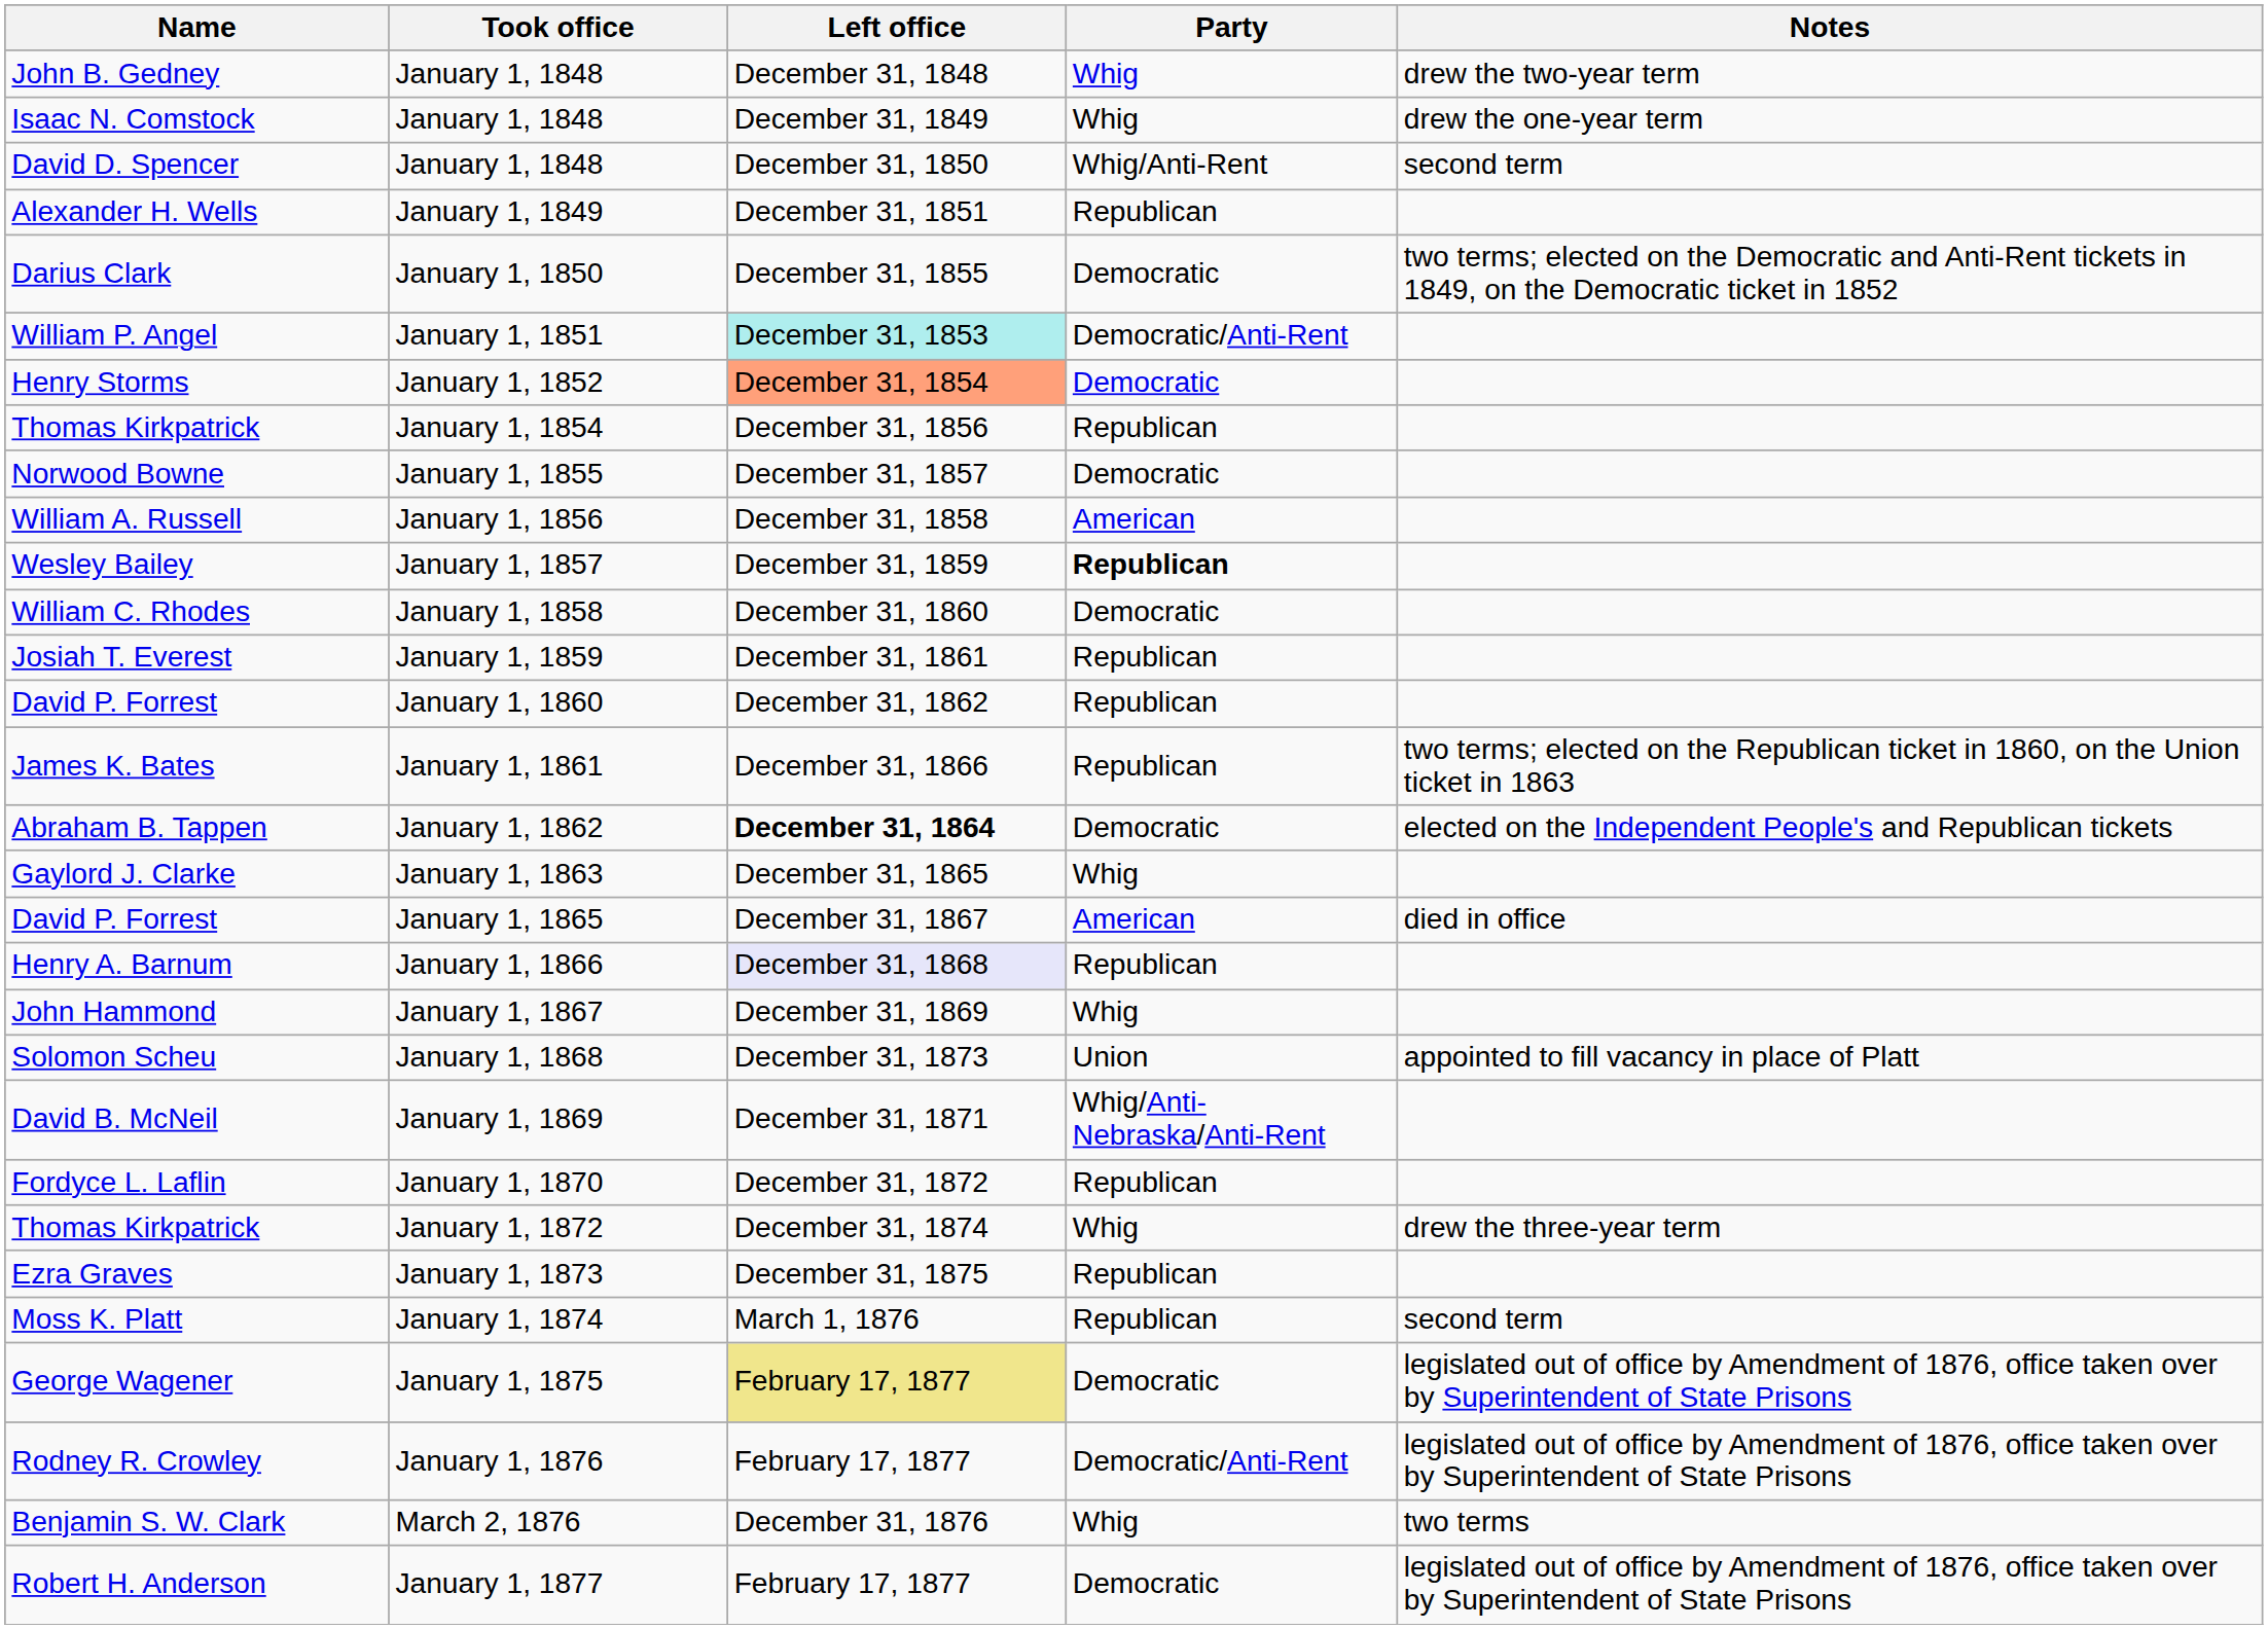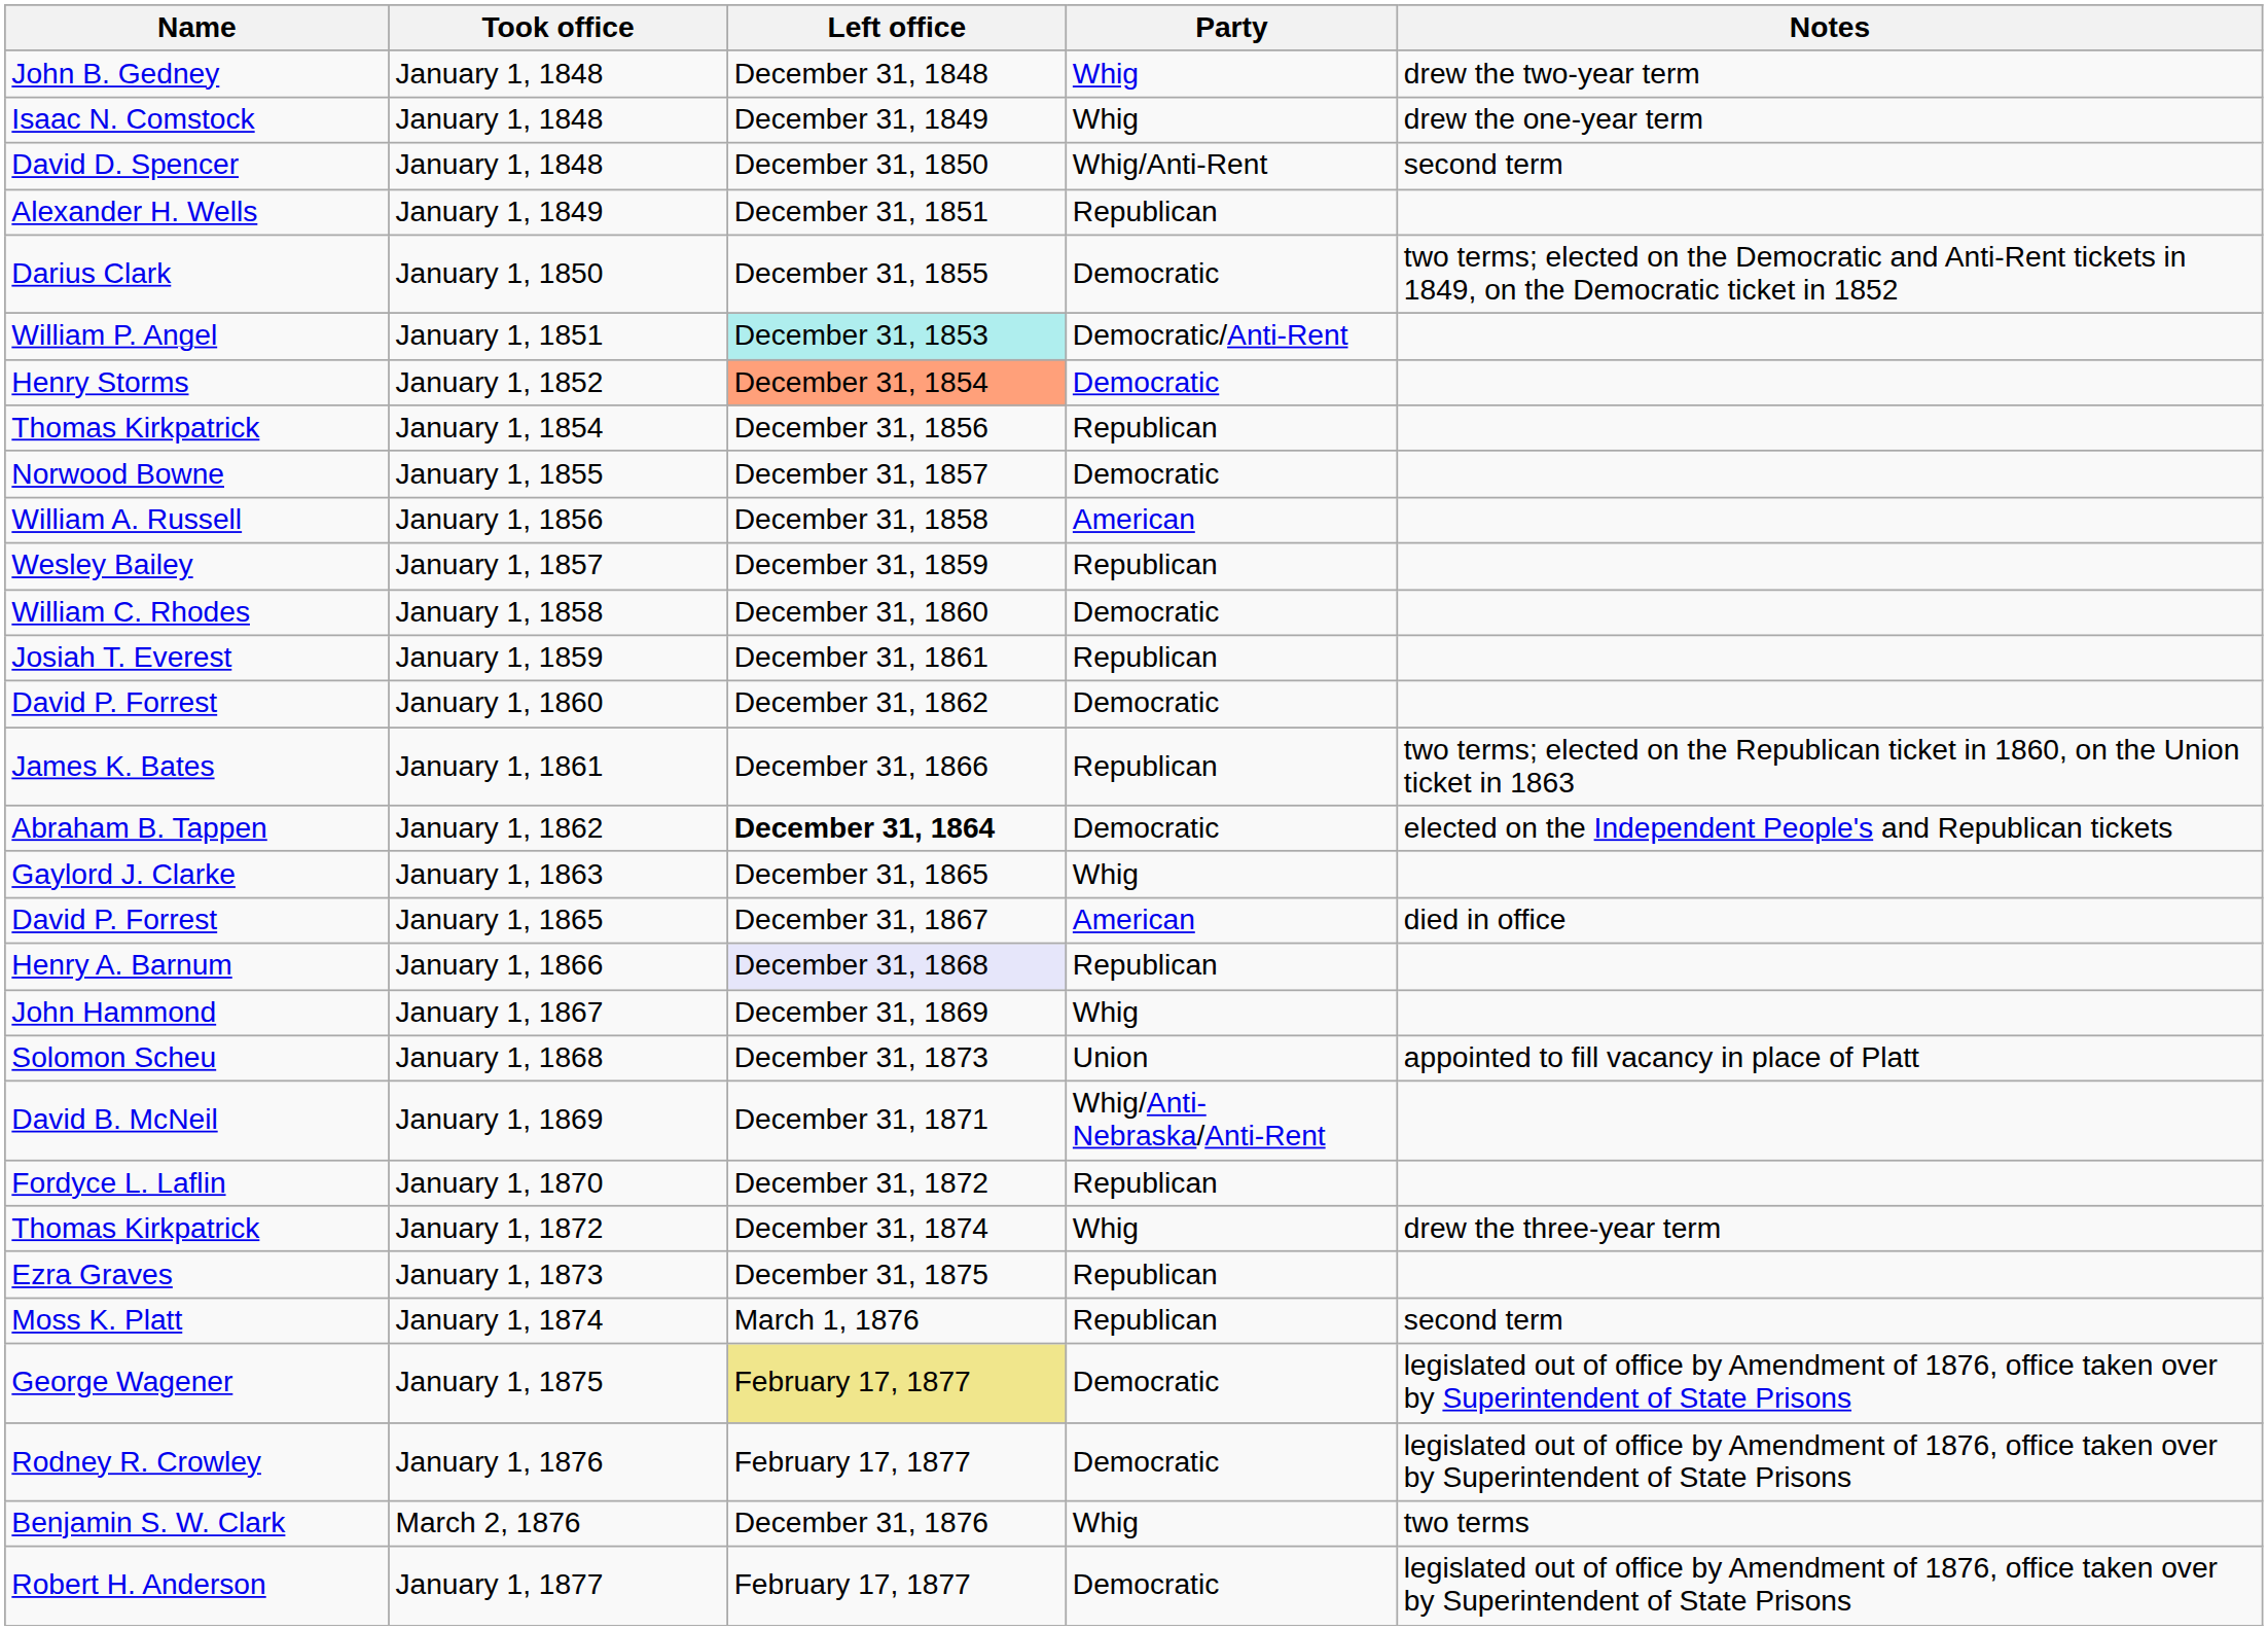Wesley Bailey | Party: bold -> normal
David P. Forrest / January 1, 1860 | Party: Republican -> Democratic
Rodney R. Crowley | Party: Democratic/Anti-Rent -> Democratic
